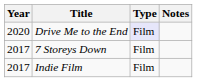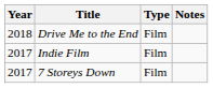Drive Me to the End | Year: 2020 -> 2018
Drive Me to the End | Type: lavender background -> no background
rows swapped: 7 Storeys Down <-> Indie Film
